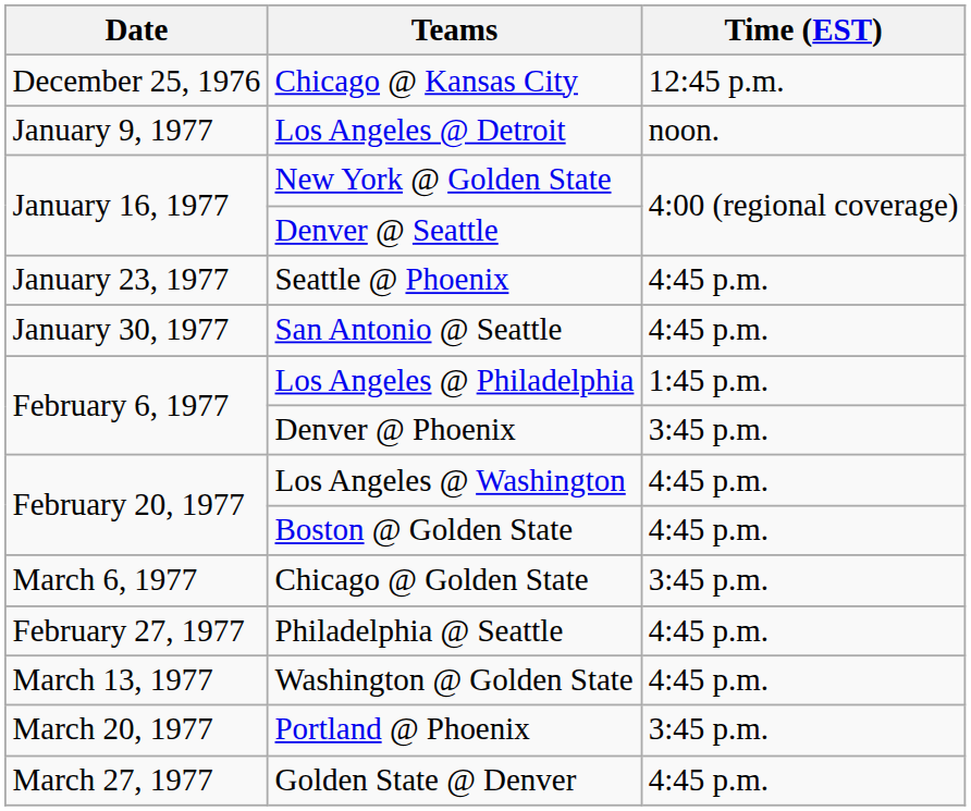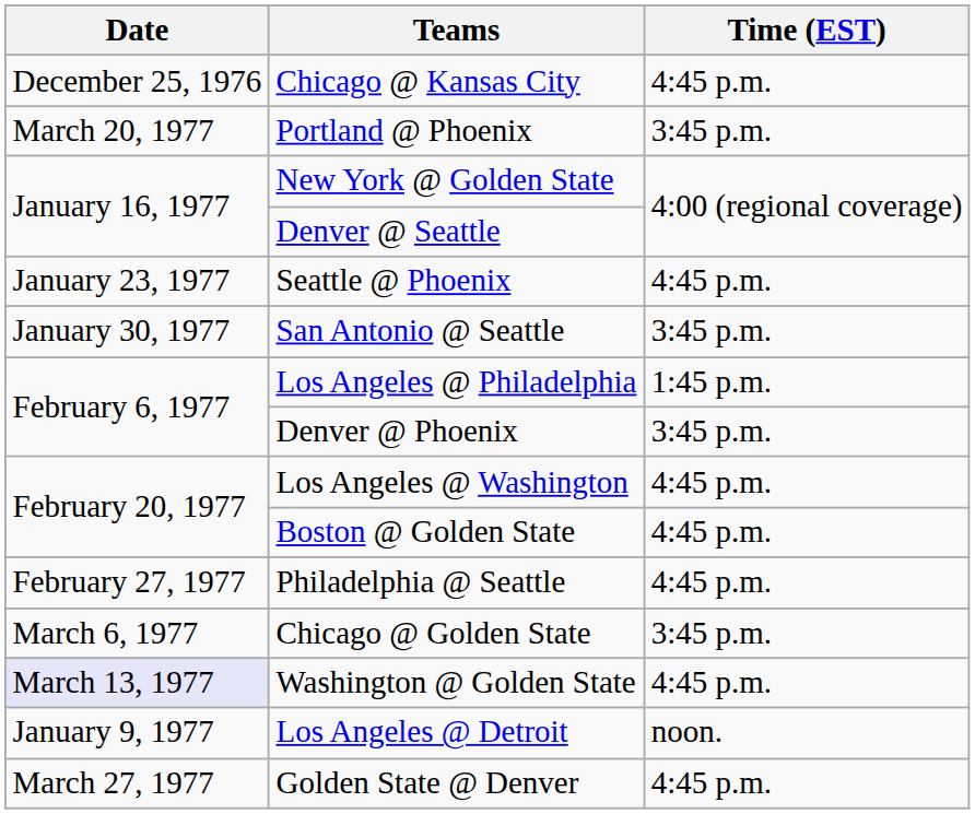Chicago @ Kansas City | Time (EST): 12:45 p.m. -> 4:45 p.m.
rows swapped: Los Angeles @ Detroit <-> Portland @ Phoenix
San Antonio @ Seattle | Time (EST): 4:45 p.m. -> 3:45 p.m.
rows swapped: Philadelphia @ Seattle <-> Chicago @ Golden State
Washington @ Golden State | Date: no background -> lavender background
